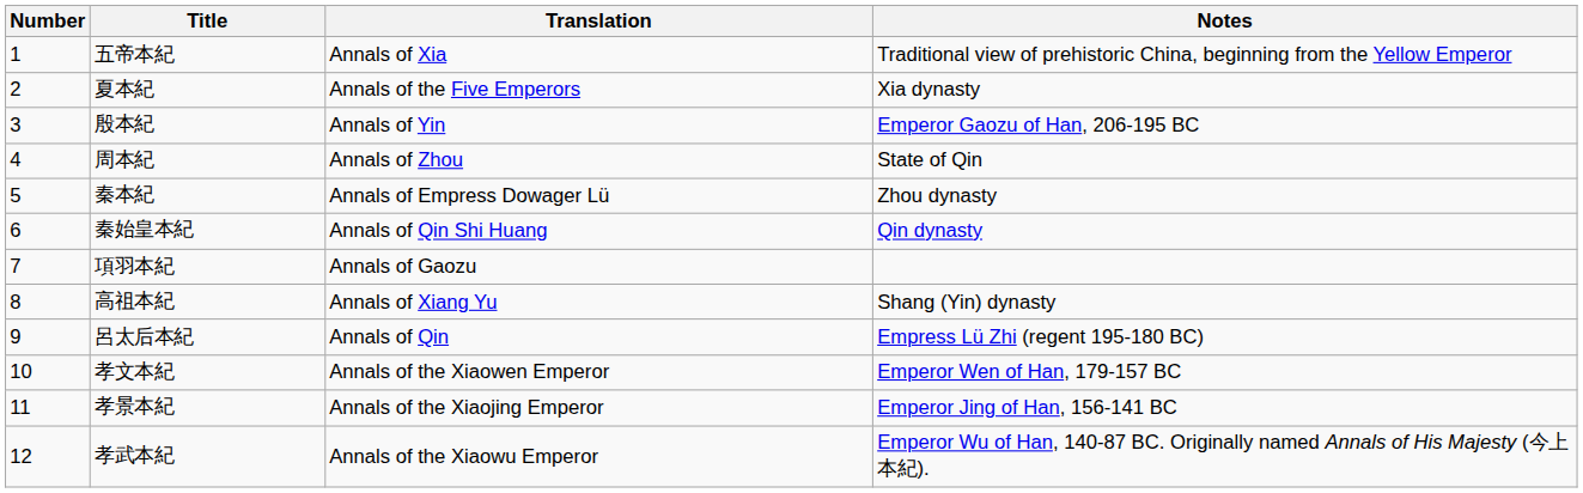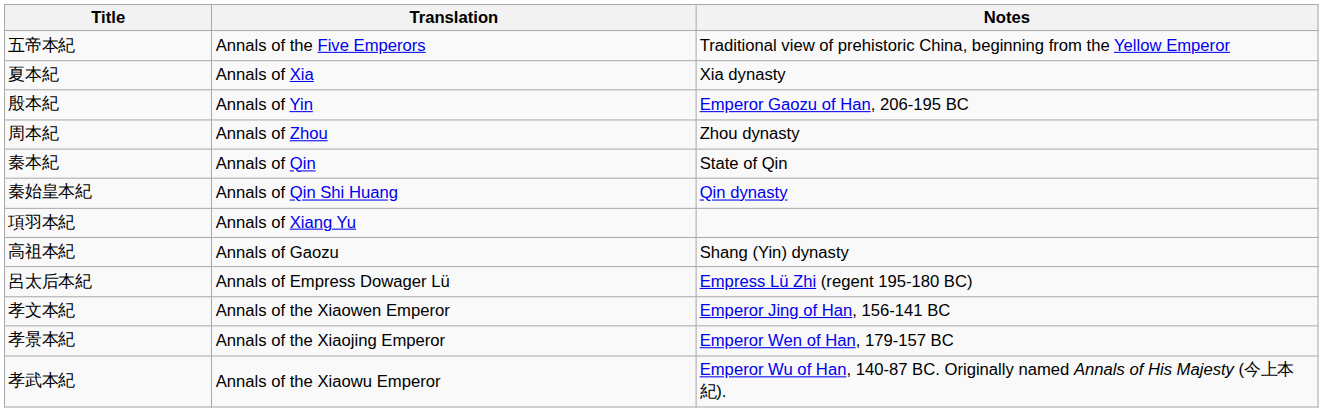- column: Number | 1 | 2 | 3 | 4 | 5 | 6 | 7 | 8 | 9 | 10 | 11 | 12
五帝本紀 | Translation: Annals of Xia -> Annals of the Five Emperors
夏本紀 | Translation: Annals of the Five Emperors -> Annals of Xia
周本紀 | Notes: State of Qin -> Zhou dynasty
秦本紀 | Translation: Annals of Empress Dowager Lü -> Annals of Qin
秦本紀 | Notes: Zhou dynasty -> State of Qin
項羽本紀 | Translation: Annals of Gaozu -> Annals of Xiang Yu
高祖本紀 | Translation: Annals of Xiang Yu -> Annals of Gaozu
呂太后本紀 | Translation: Annals of Qin -> Annals of Empress Dowager Lü
孝文本紀 | Notes: Emperor Wen of Han, 179-157 BC -> Emperor Jing of Han, 156-141 BC
孝景本紀 | Notes: Emperor Jing of Han, 156-141 BC -> Emperor Wen of Han, 179-157 BC
